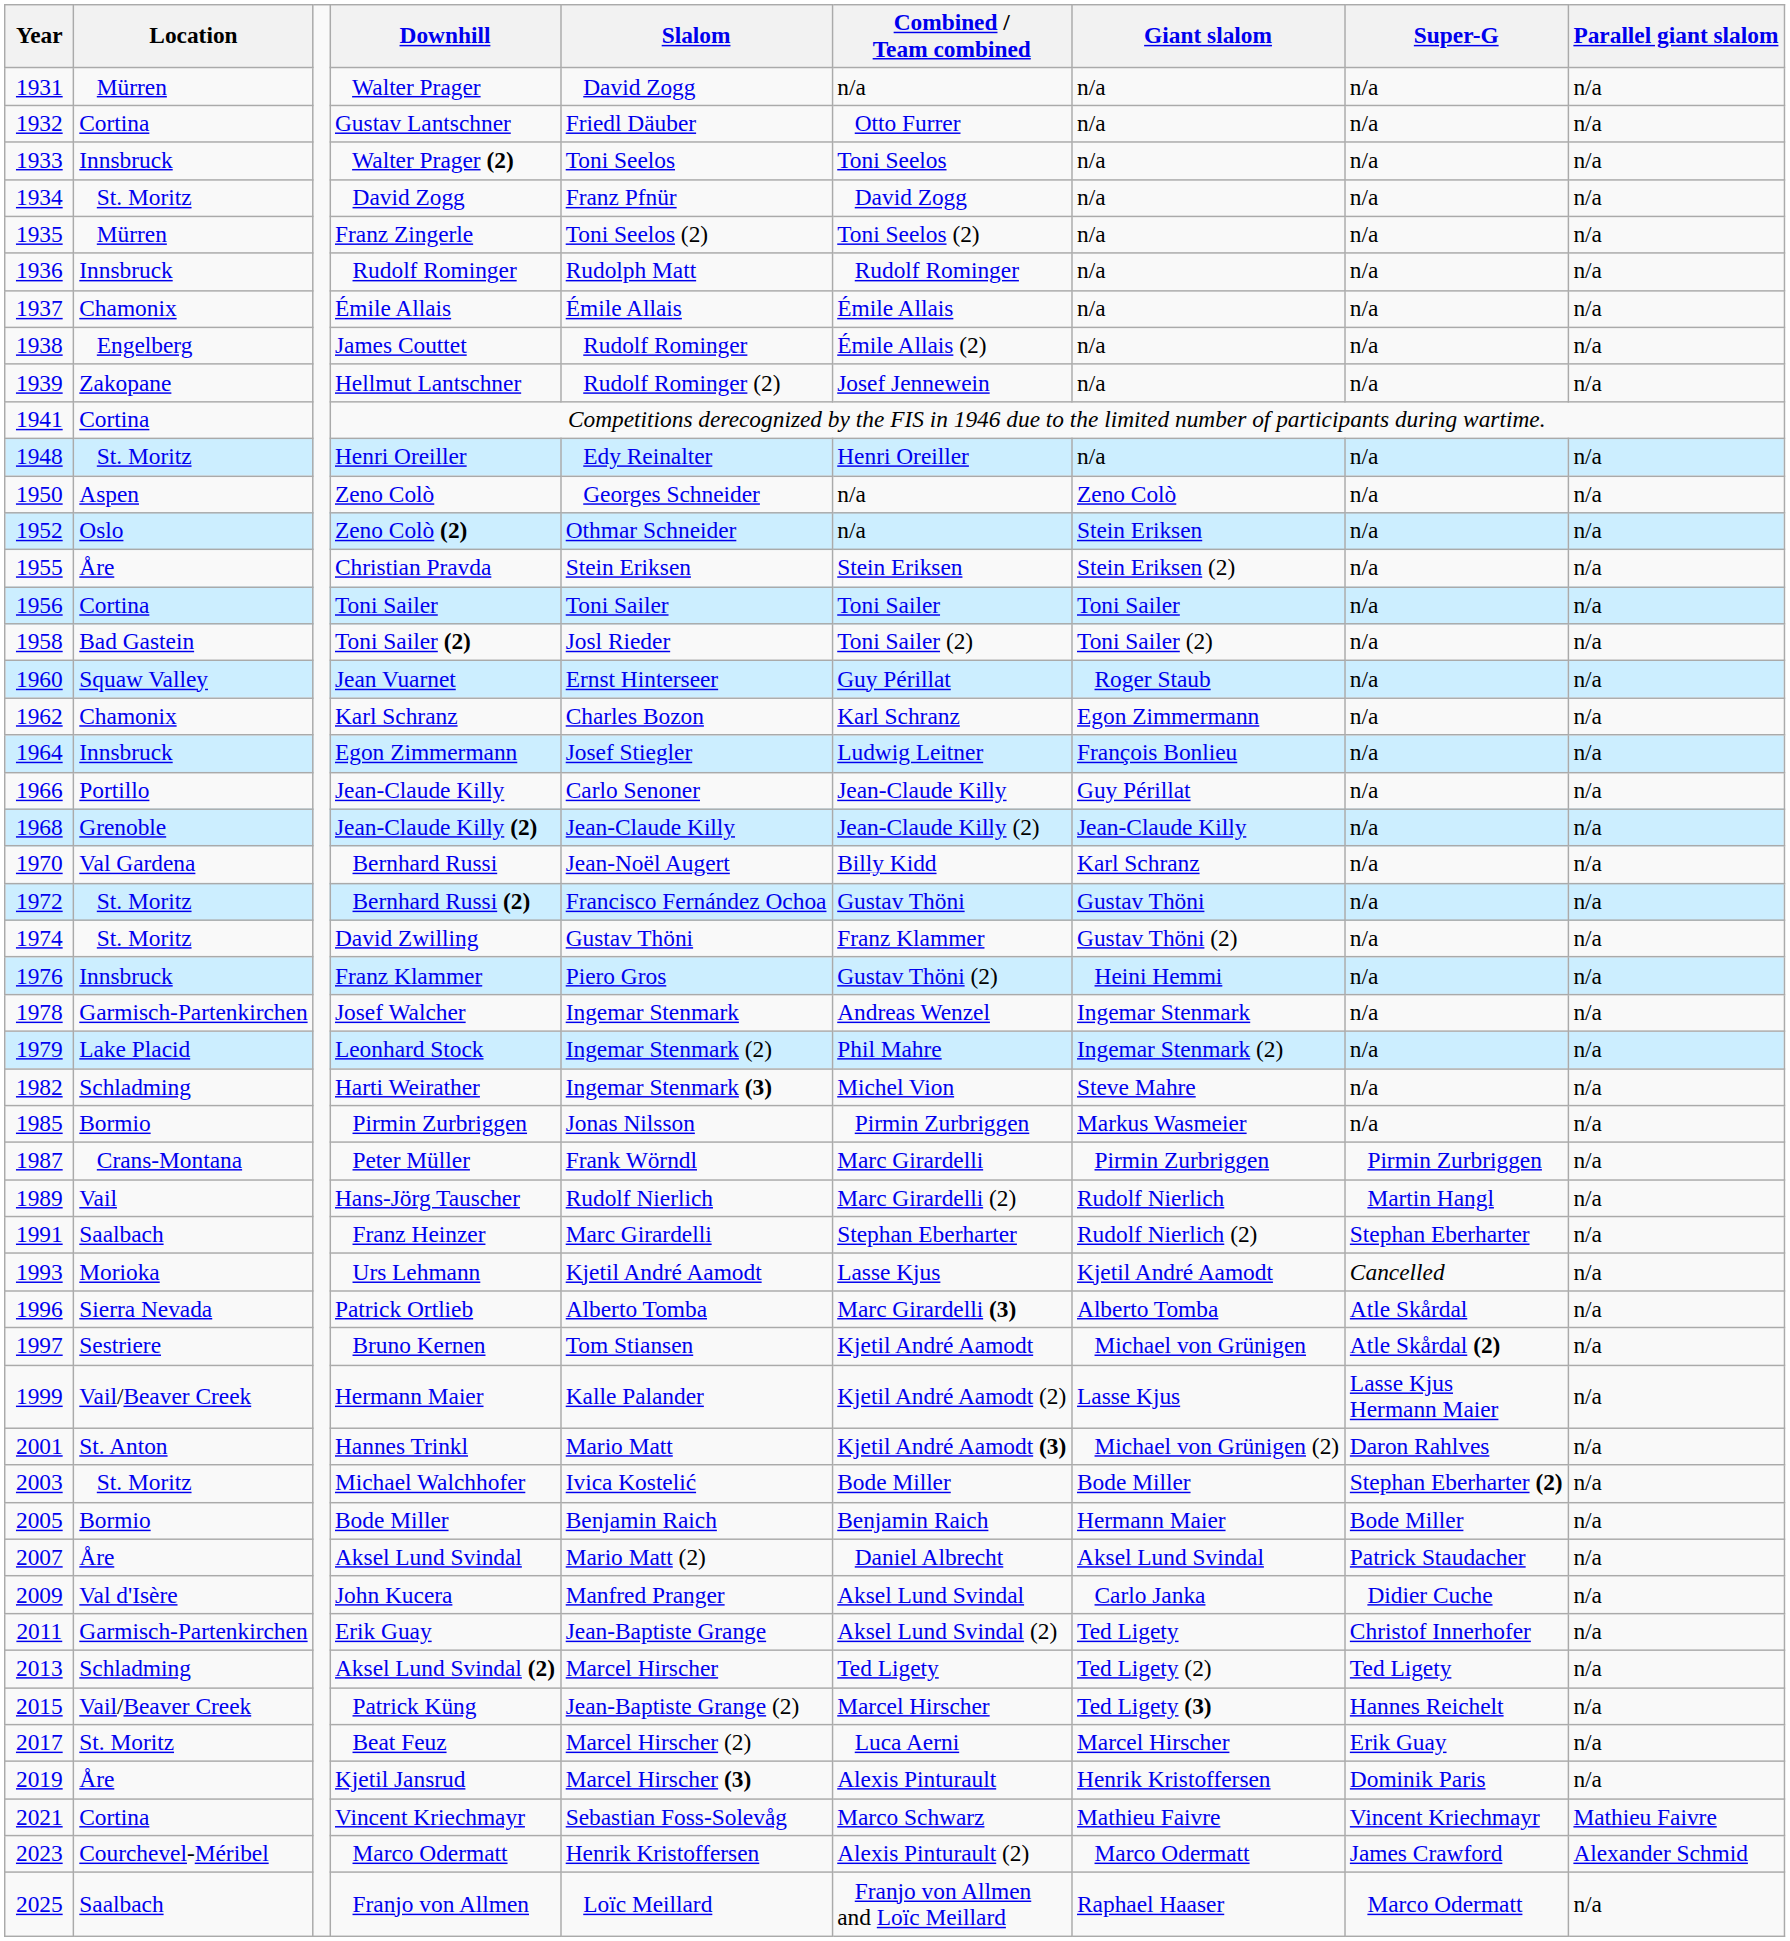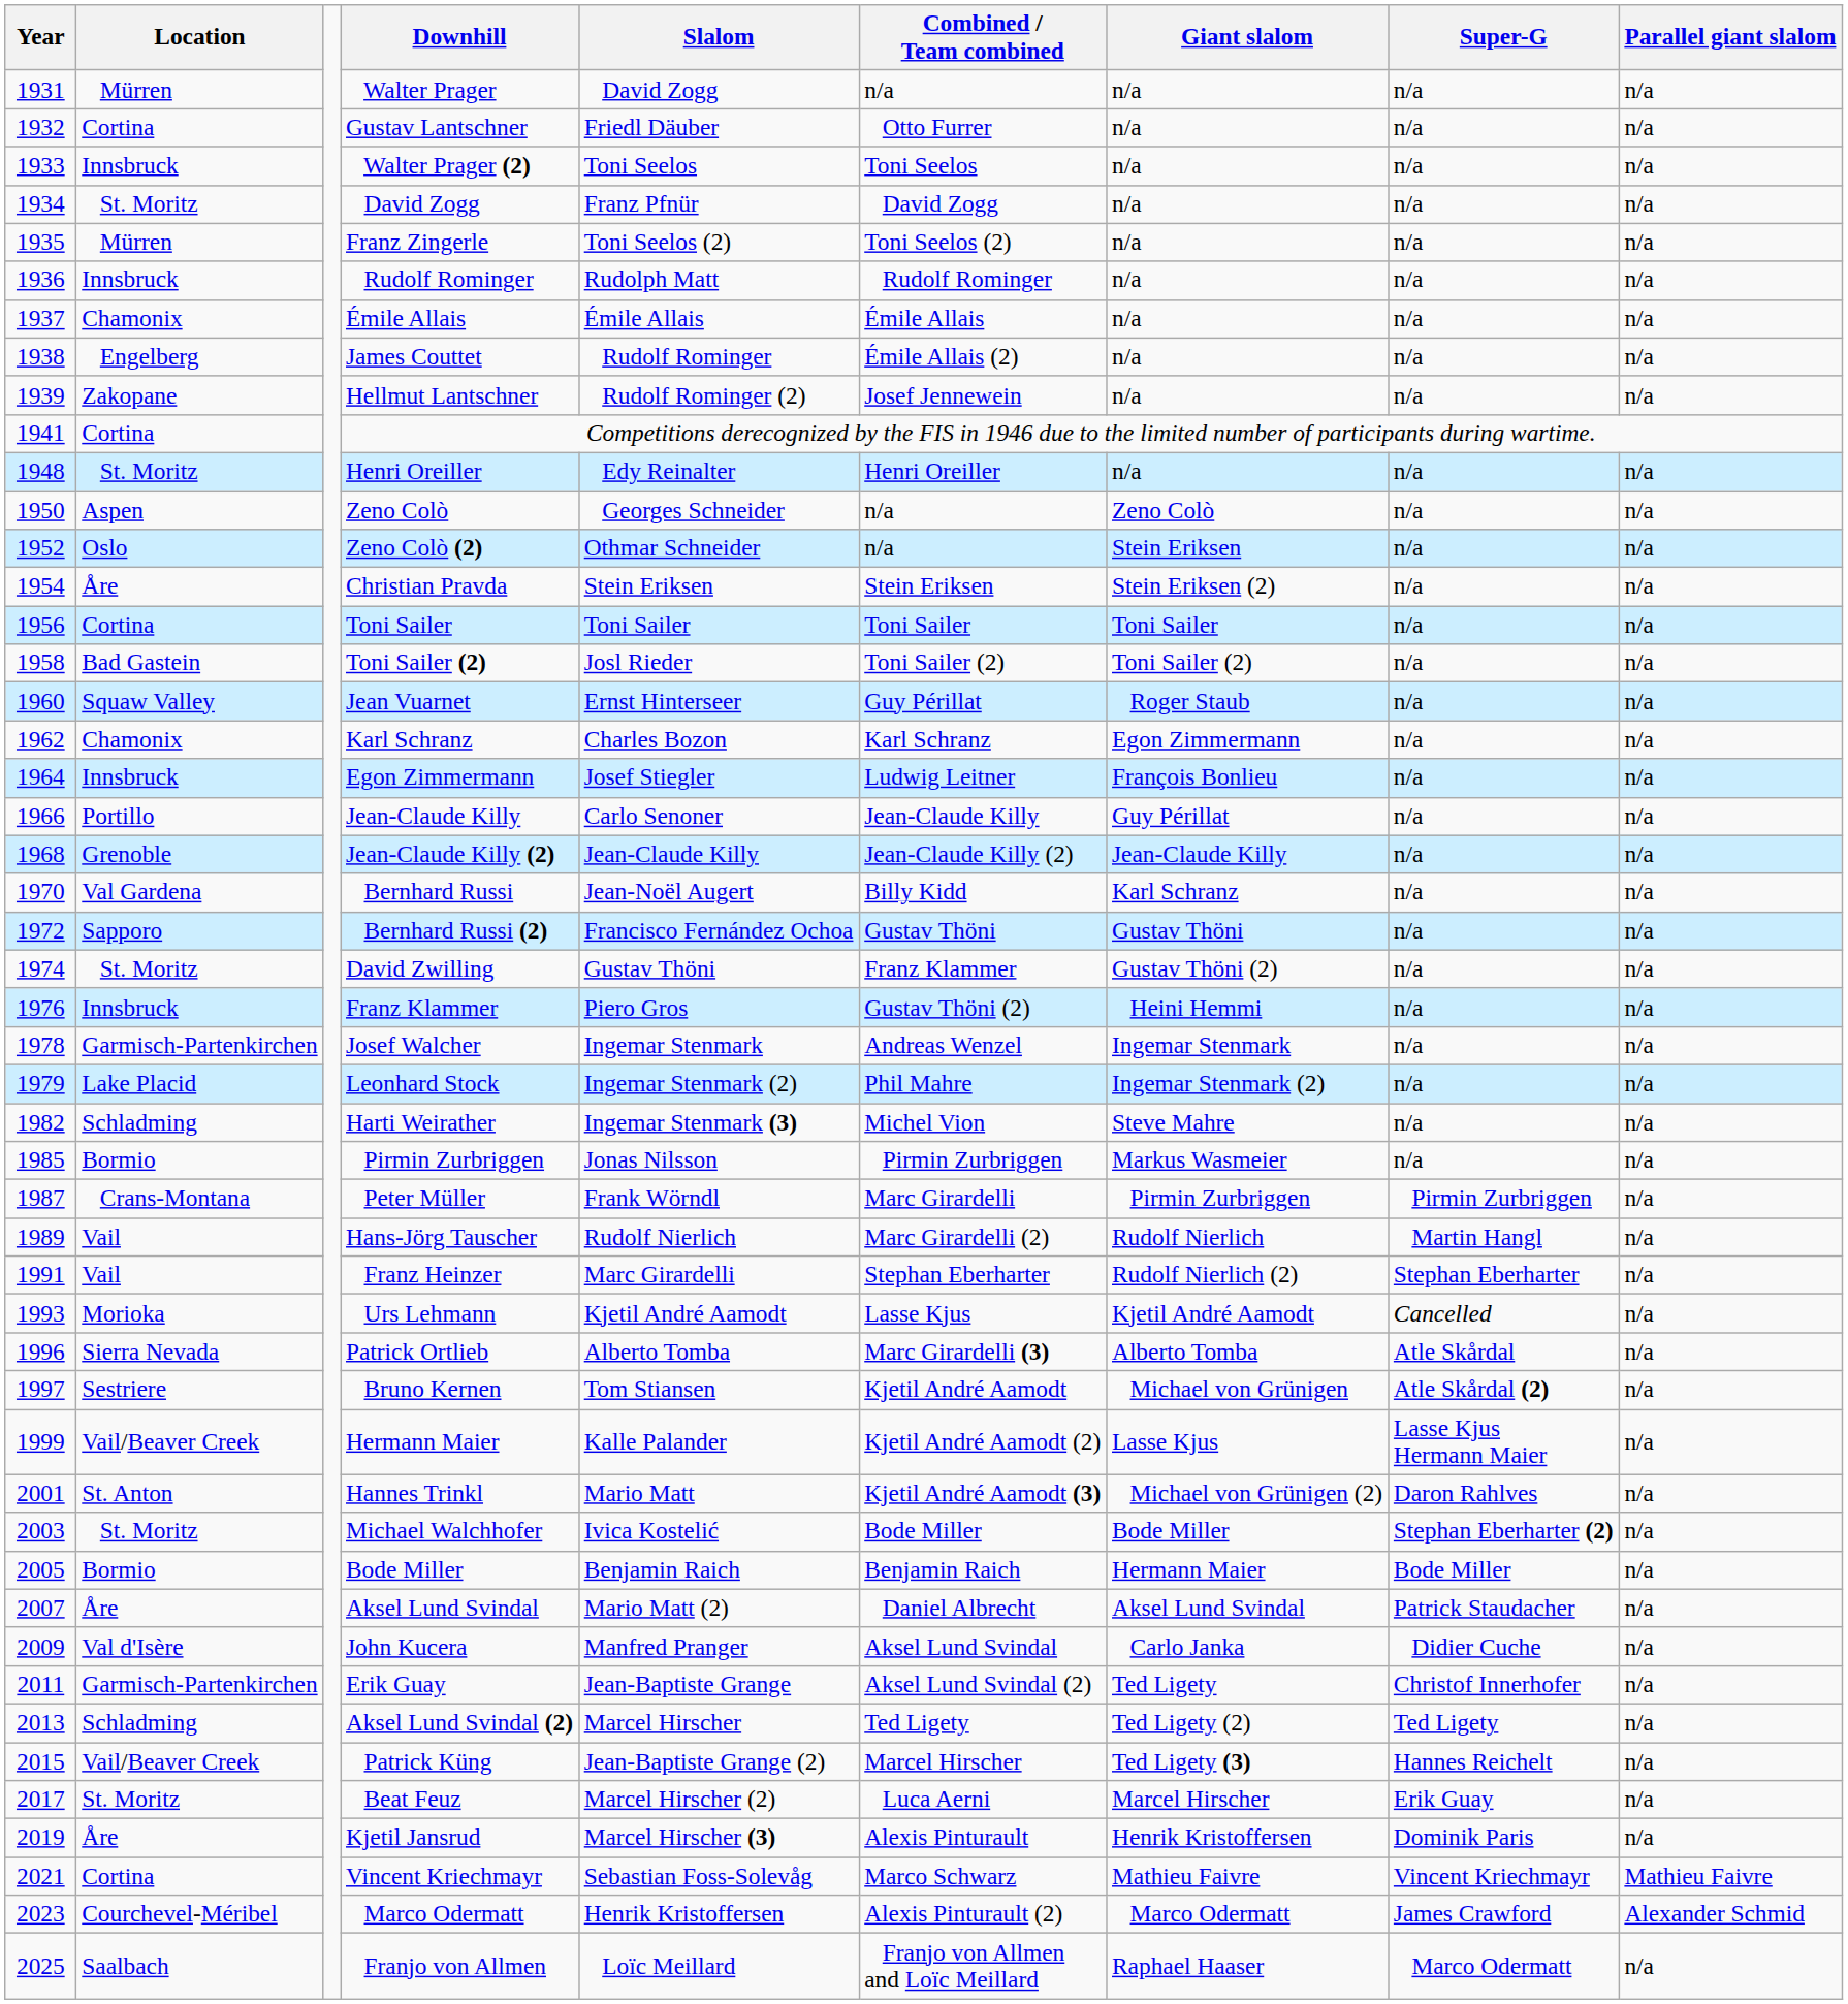Christian Pravda | Year: 1955 -> 1954
Bernhard Russi (2) | Location: St. Moritz -> Sapporo
Franz Heinzer | Location: Saalbach -> Vail
